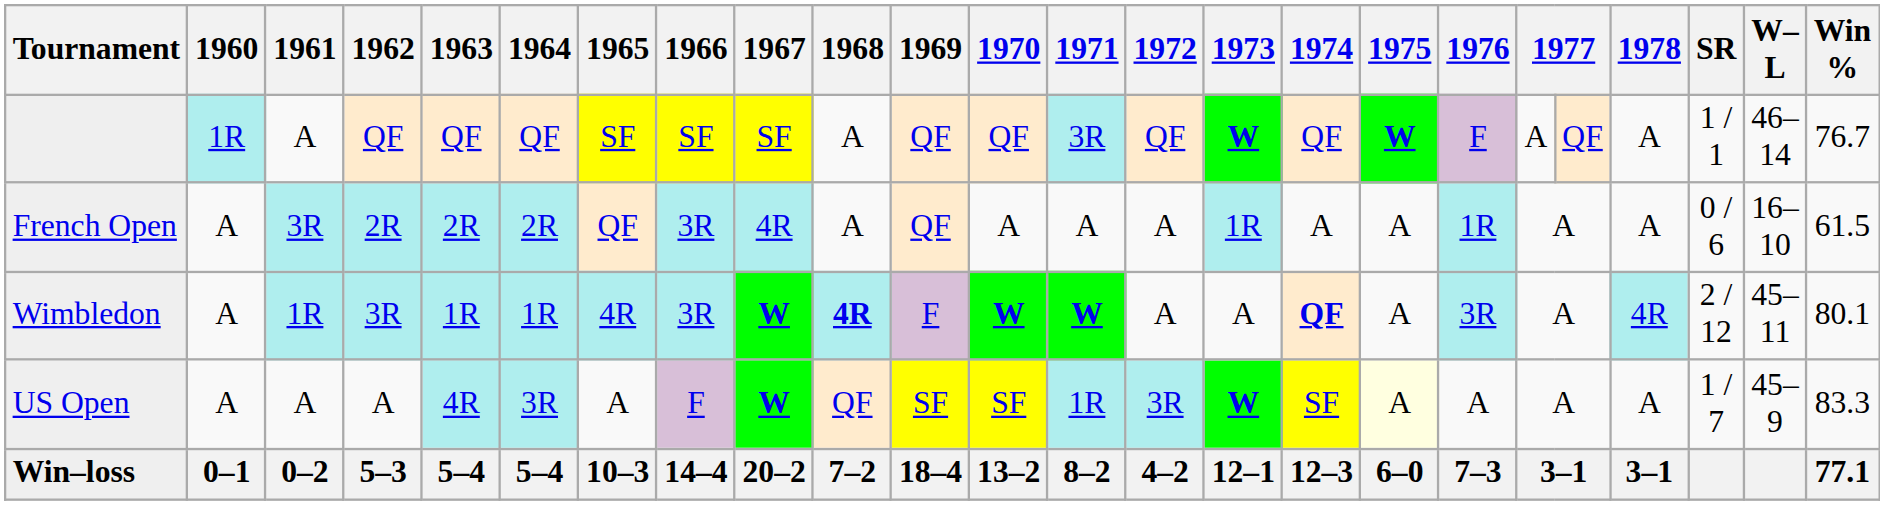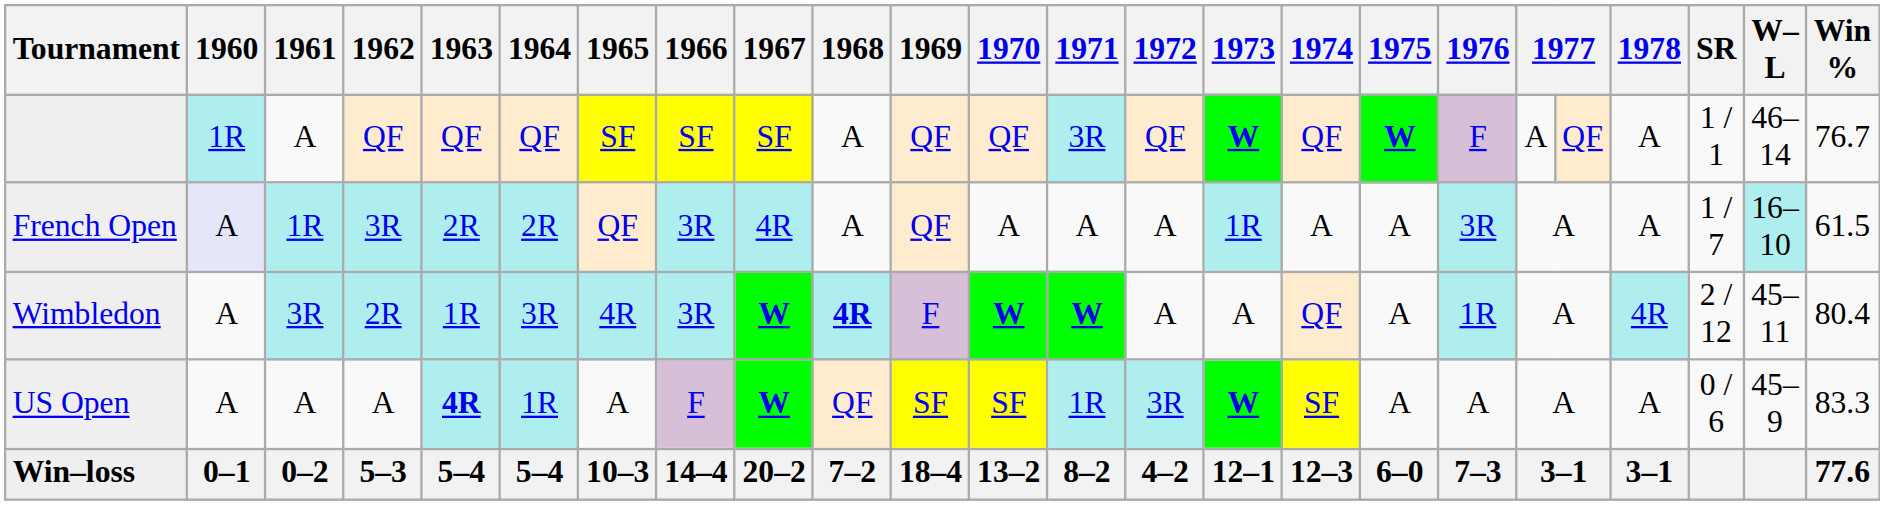French Open | 1960: no background -> lavender background
French Open | 1961: 3R -> 1R
French Open | 1962: 2R -> 3R
French Open | 1976: 1R -> 3R
French Open | SR: 0 / 6 -> 1 / 7
French Open | W–L: no background -> paleturquoise background
Wimbledon | 1961: 1R -> 3R
Wimbledon | 1962: 3R -> 2R
Wimbledon | 1964: 1R -> 3R
Wimbledon | 1974: bold -> normal
Wimbledon | 1976: 3R -> 1R
Wimbledon | Win %: 80.1 -> 80.4
US Open | 1963: normal -> bold
US Open | 1964: 3R -> 1R
US Open | 1975: lightyellow background -> no background
US Open | SR: 1 / 7 -> 0 / 6
Win–loss | Win %: 77.1 -> 77.6
